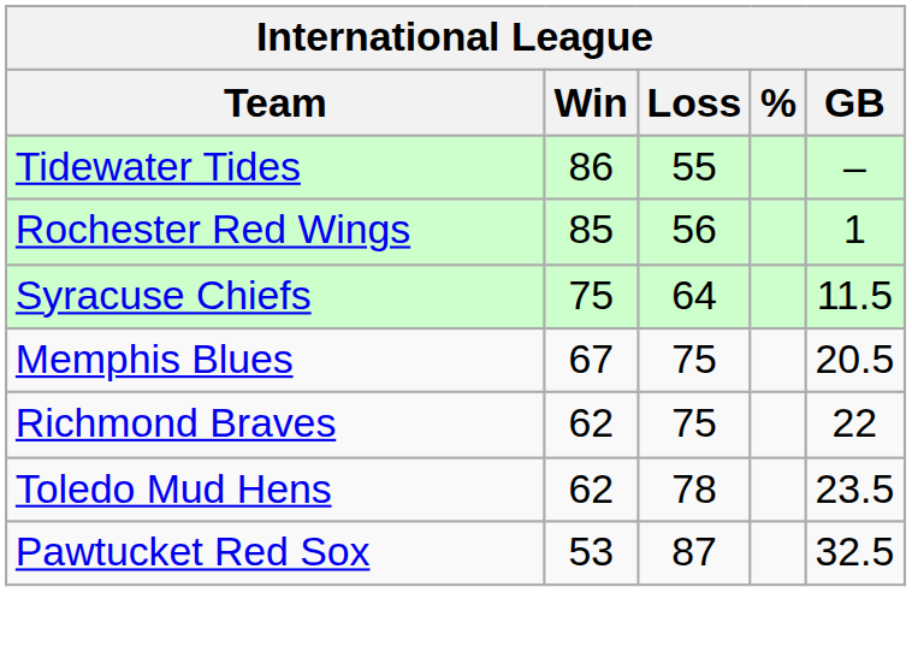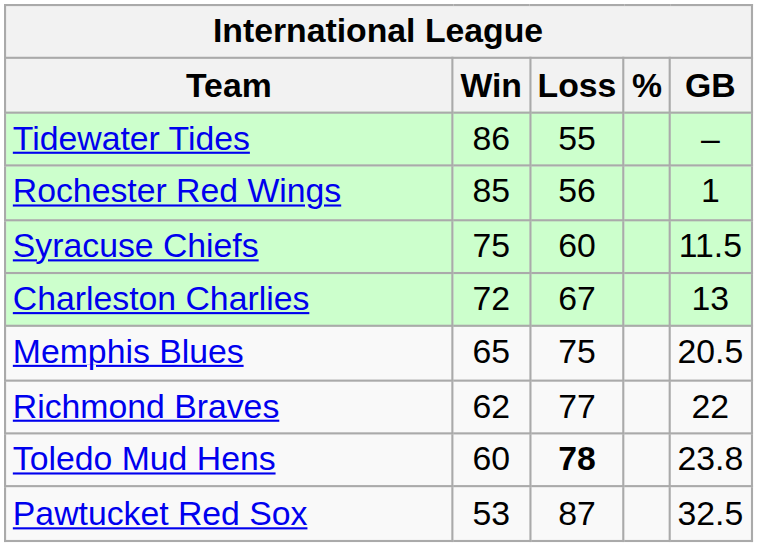Syracuse Chiefs | Loss: 64 -> 60
+ row: Charleston Charlies | 72 | 67 | 13
Memphis Blues | Win: 67 -> 65
Richmond Braves | Loss: 75 -> 77
Toledo Mud Hens | Win: 62 -> 60
Toledo Mud Hens | Loss: normal -> bold
Toledo Mud Hens | GB: 23.5 -> 23.8
